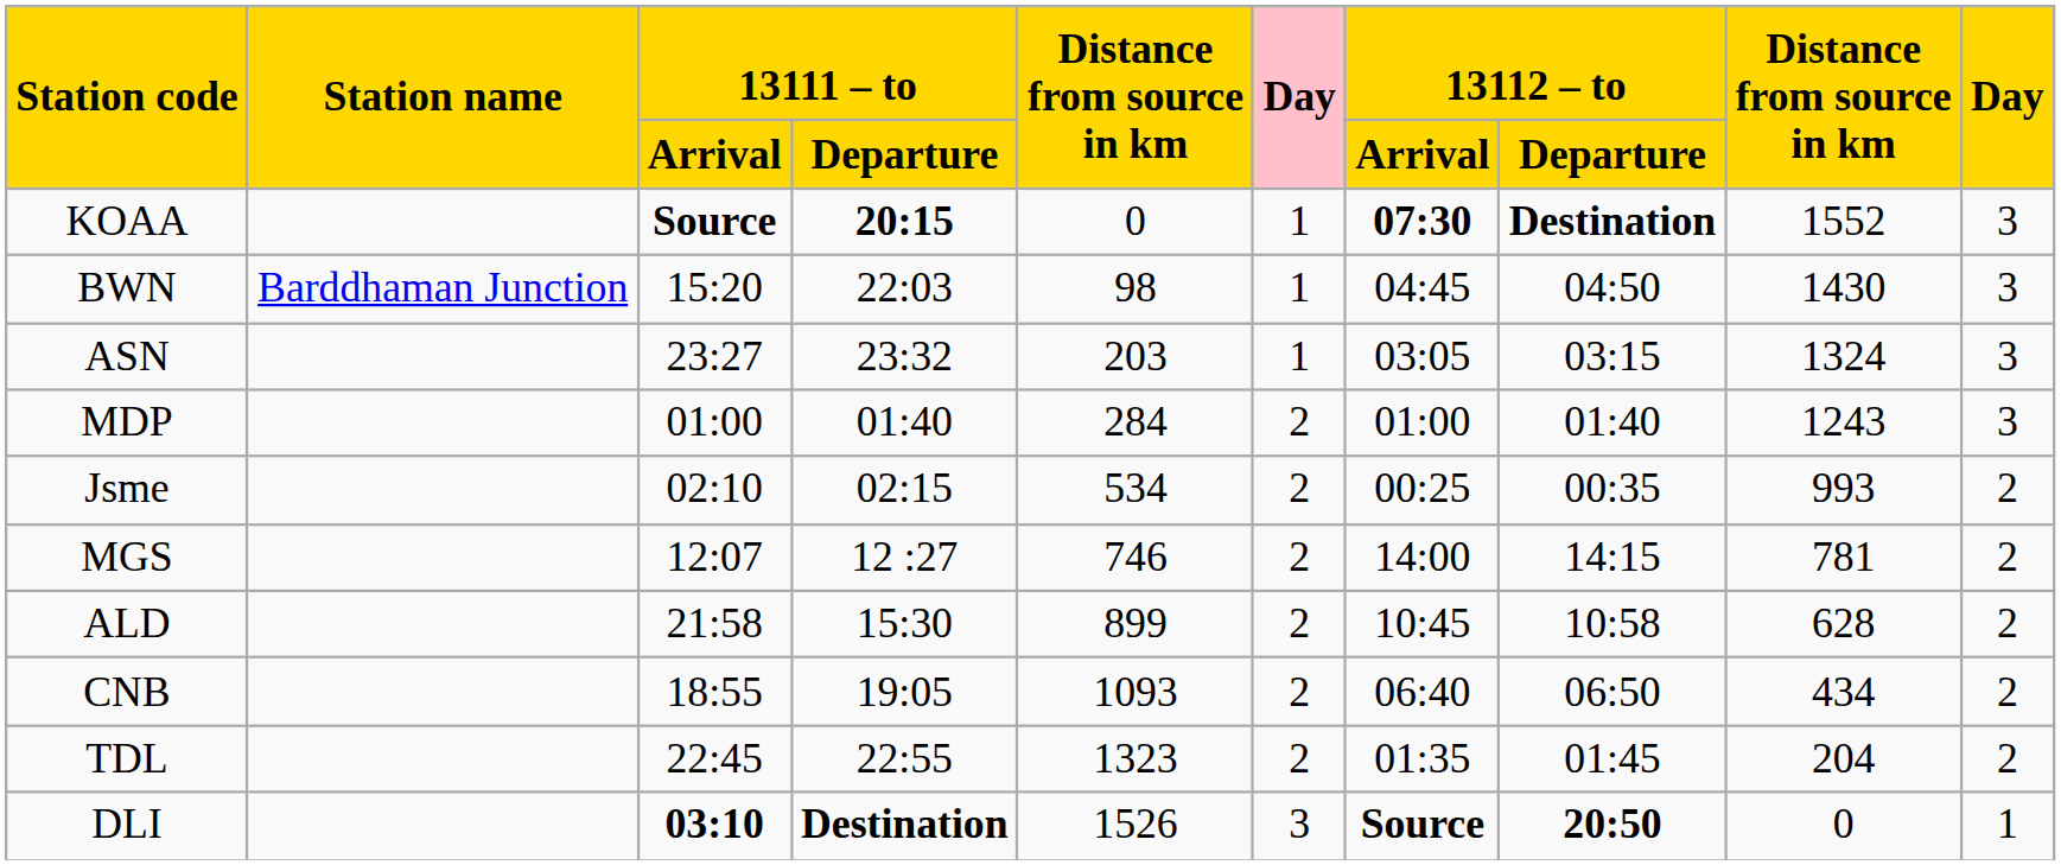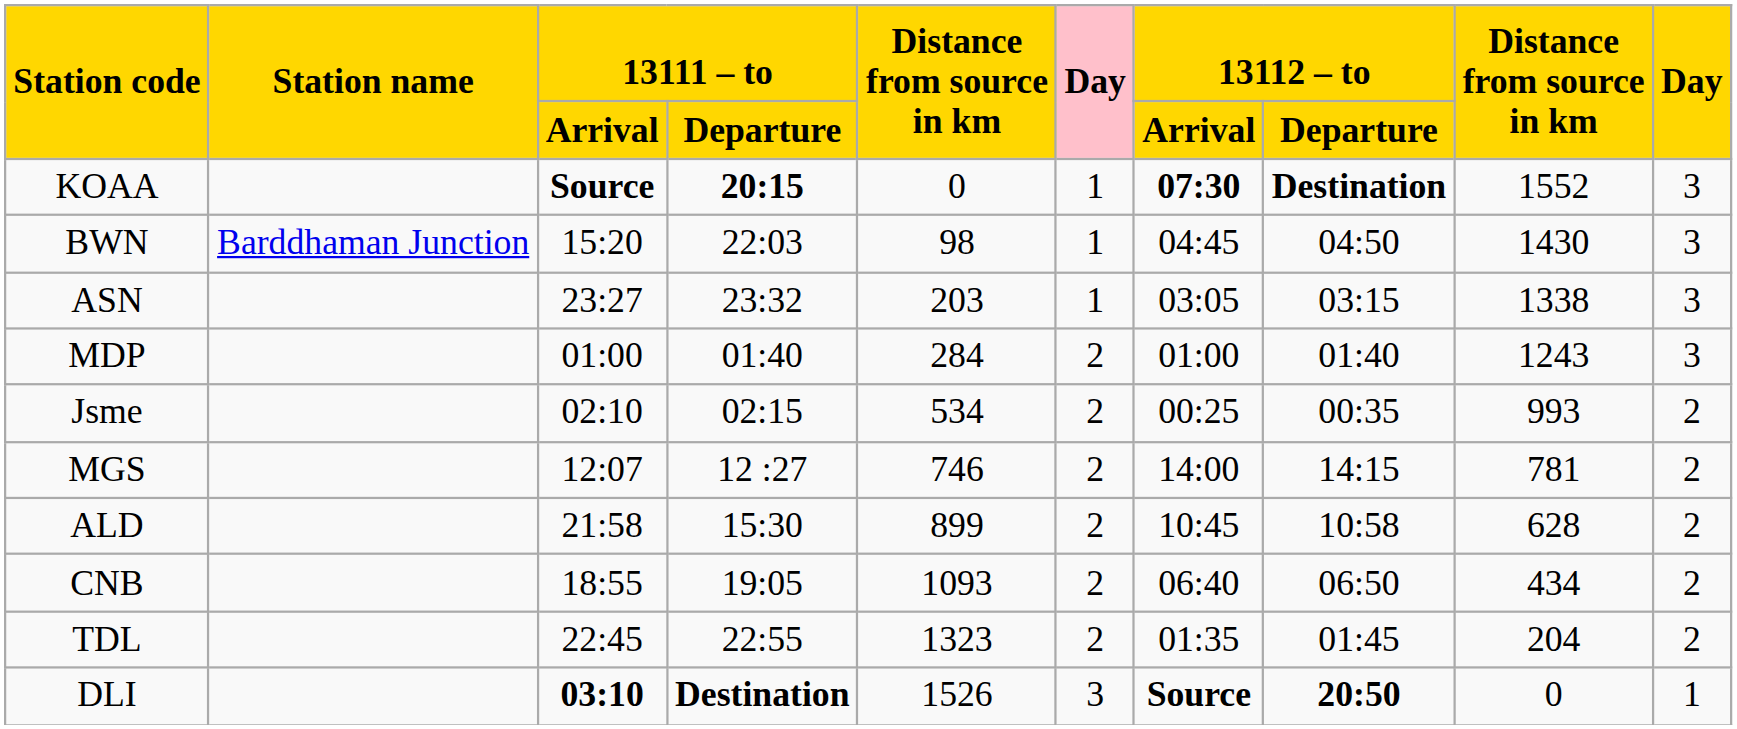ASN | column 9: 1324 -> 1338
